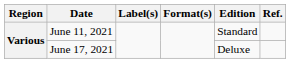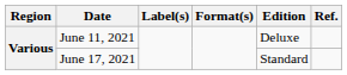June 11, 2021 | Edition: Standard -> Deluxe
June 17, 2021 | Edition: Deluxe -> Standard
